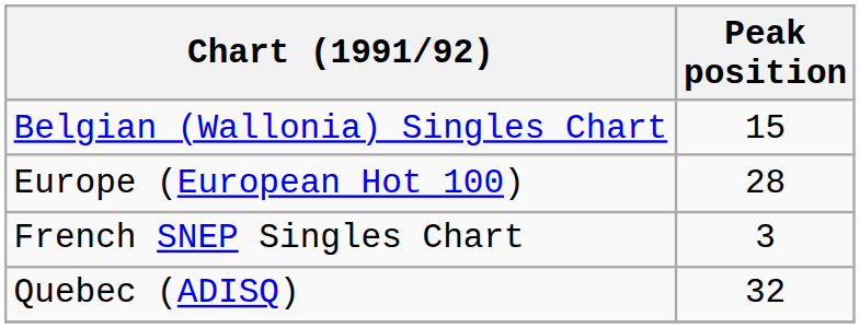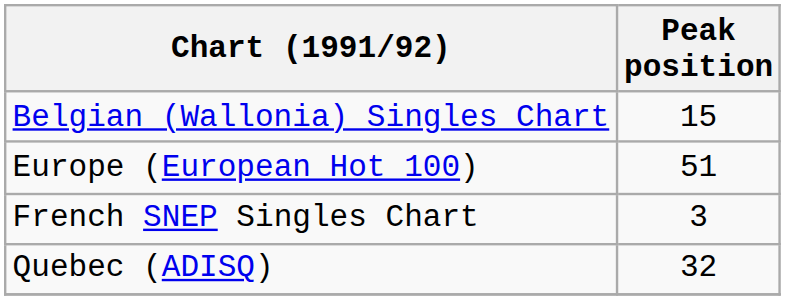Europe (European Hot 100) | Peak position: 28 -> 51
